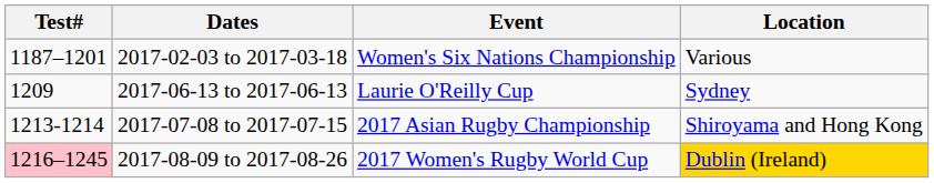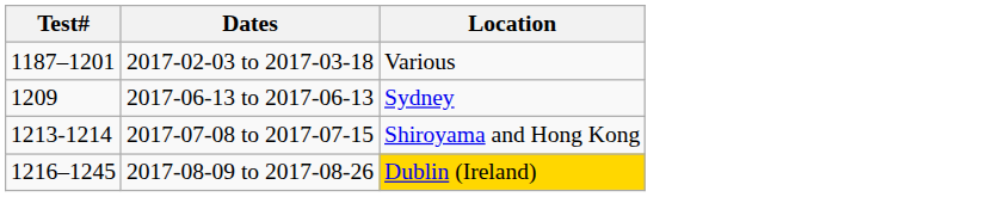- column: Event | Women's Six Nations Championship | Laurie O'Reilly Cup | 2017 Asian Rugby Championship | 2017 Women's Rugby World Cup
2017-08-09 to 2017-08-26 | Test#: pink background -> no background
